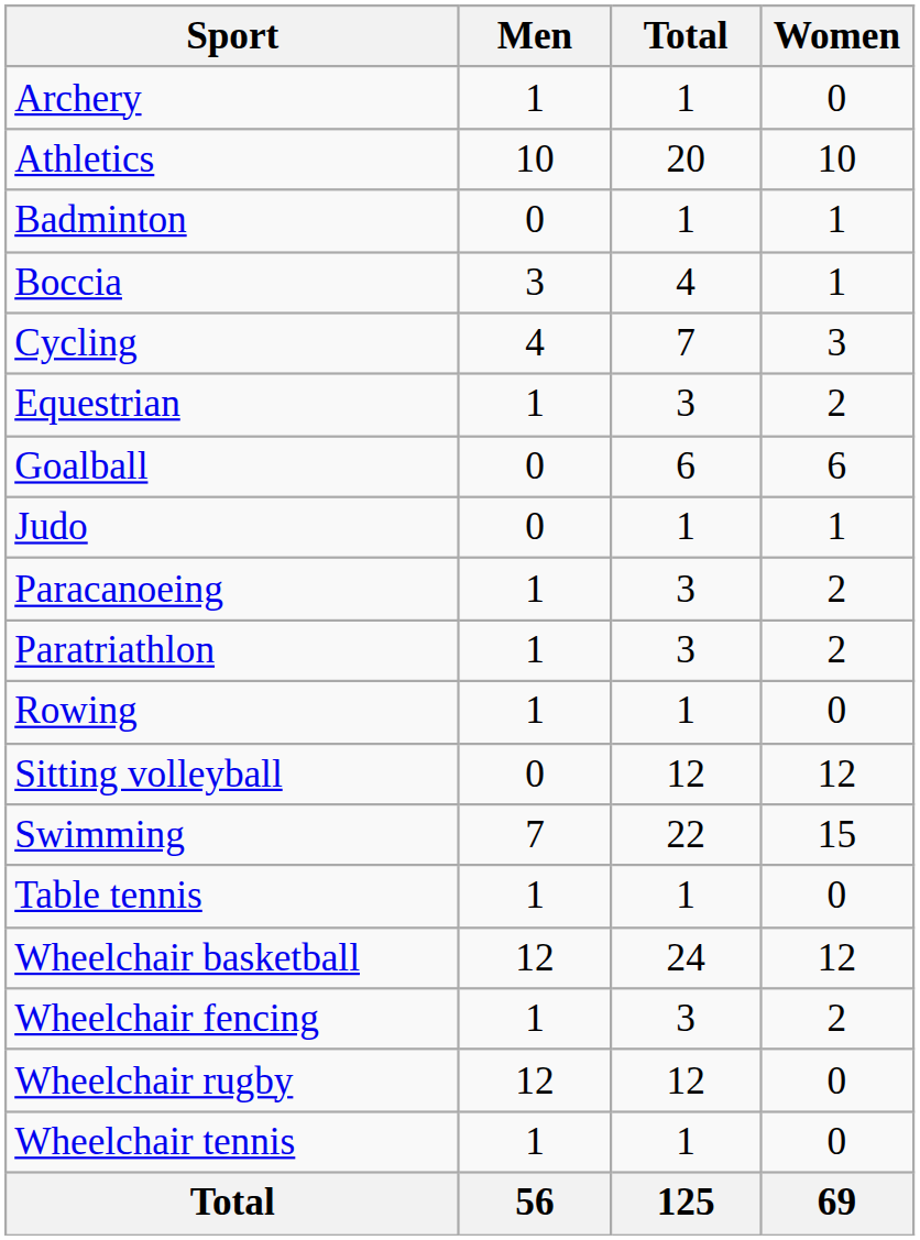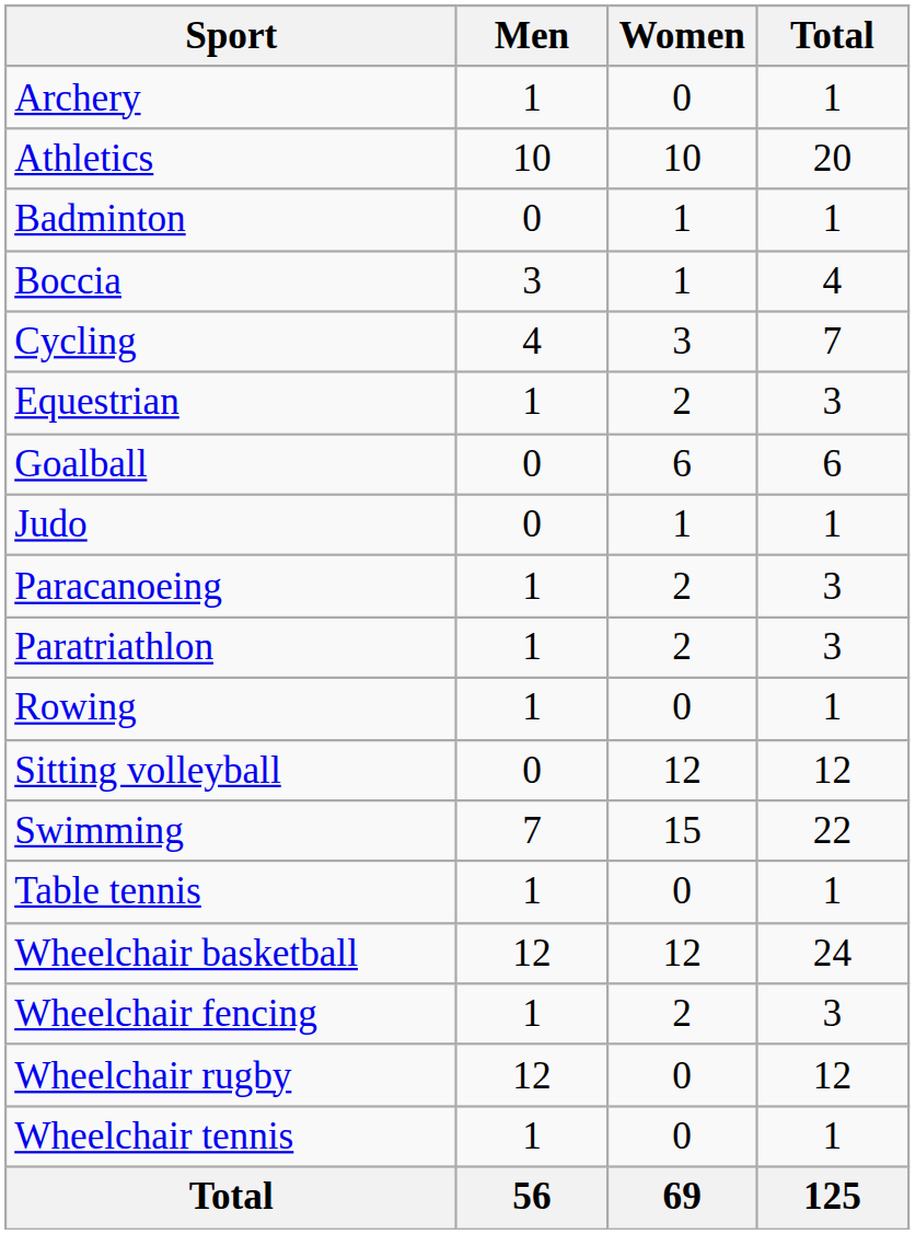columns swapped: Women <-> Total
